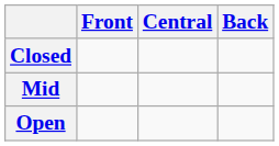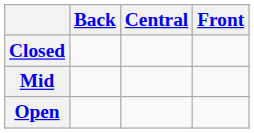columns swapped: Front <-> Back
